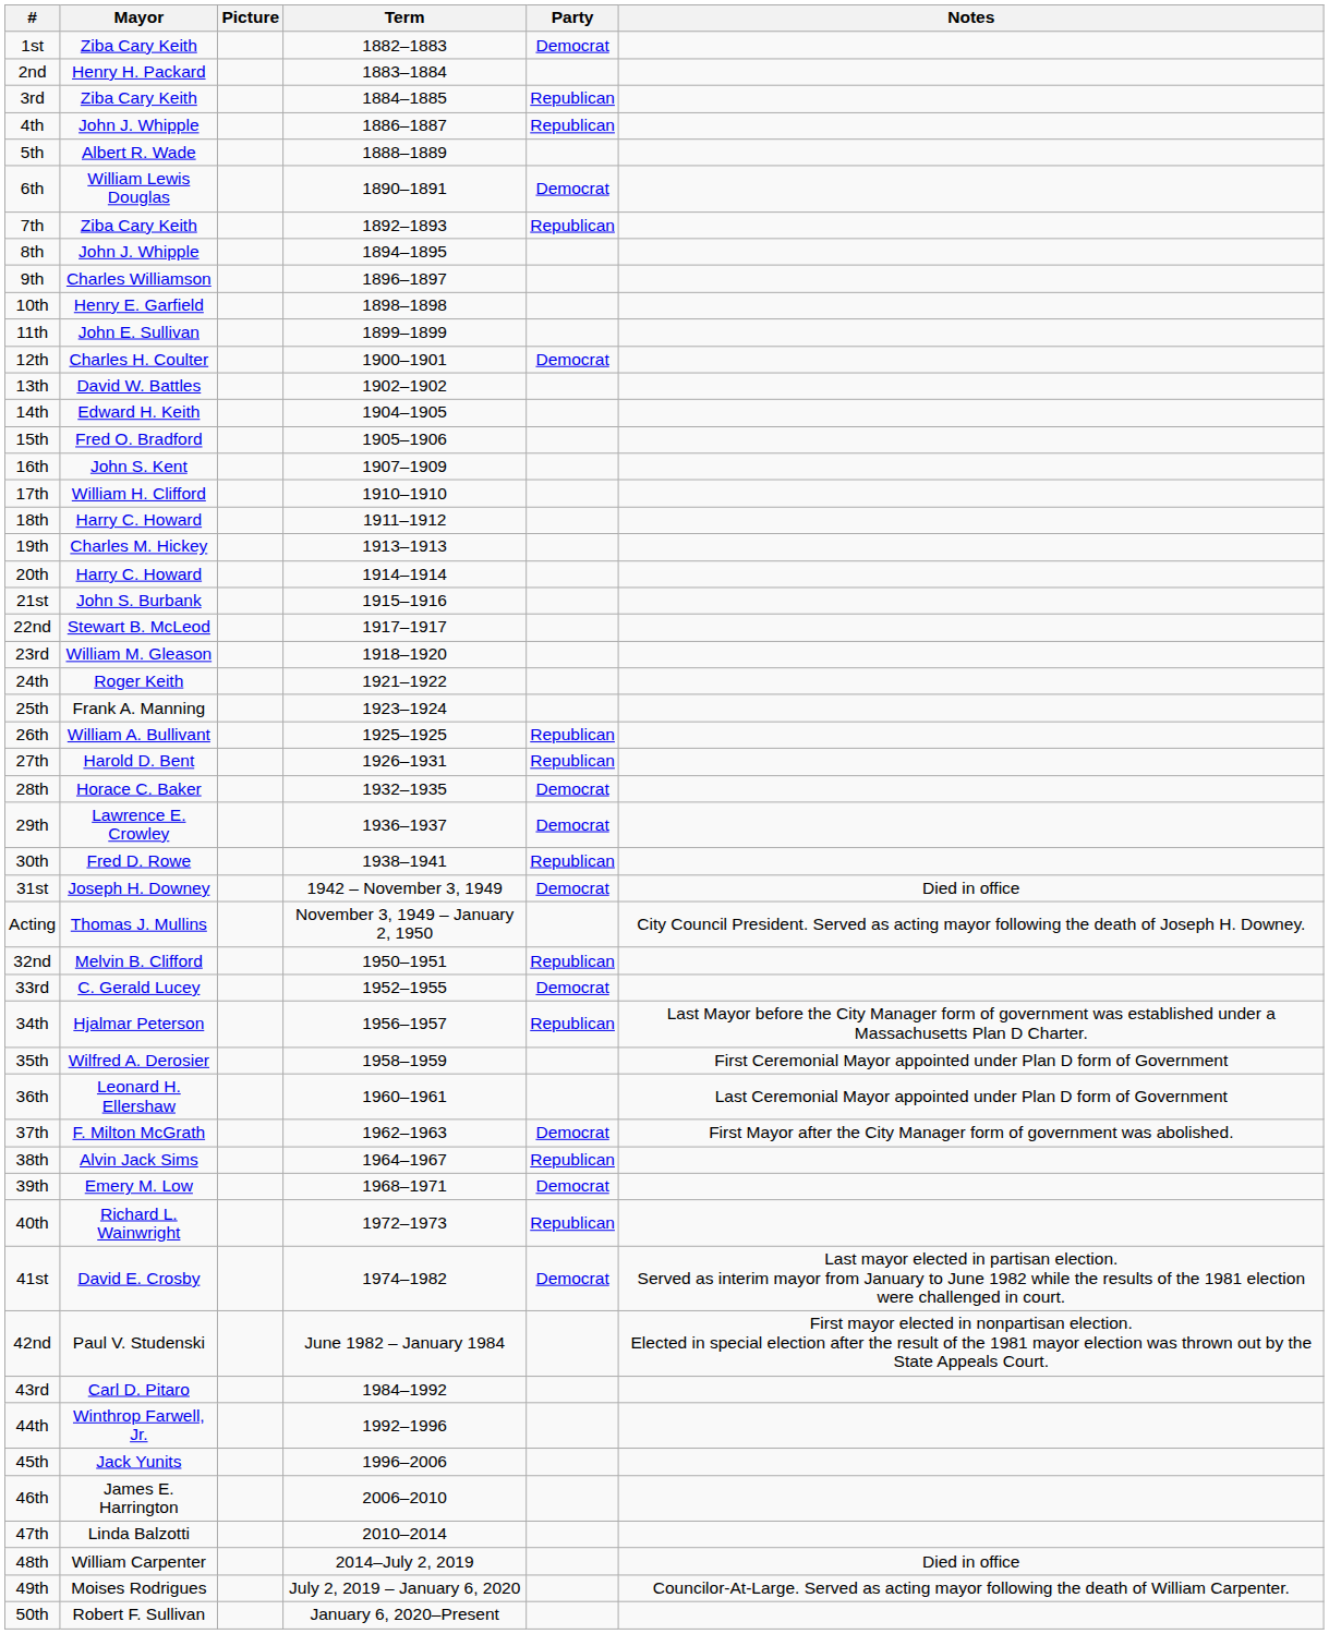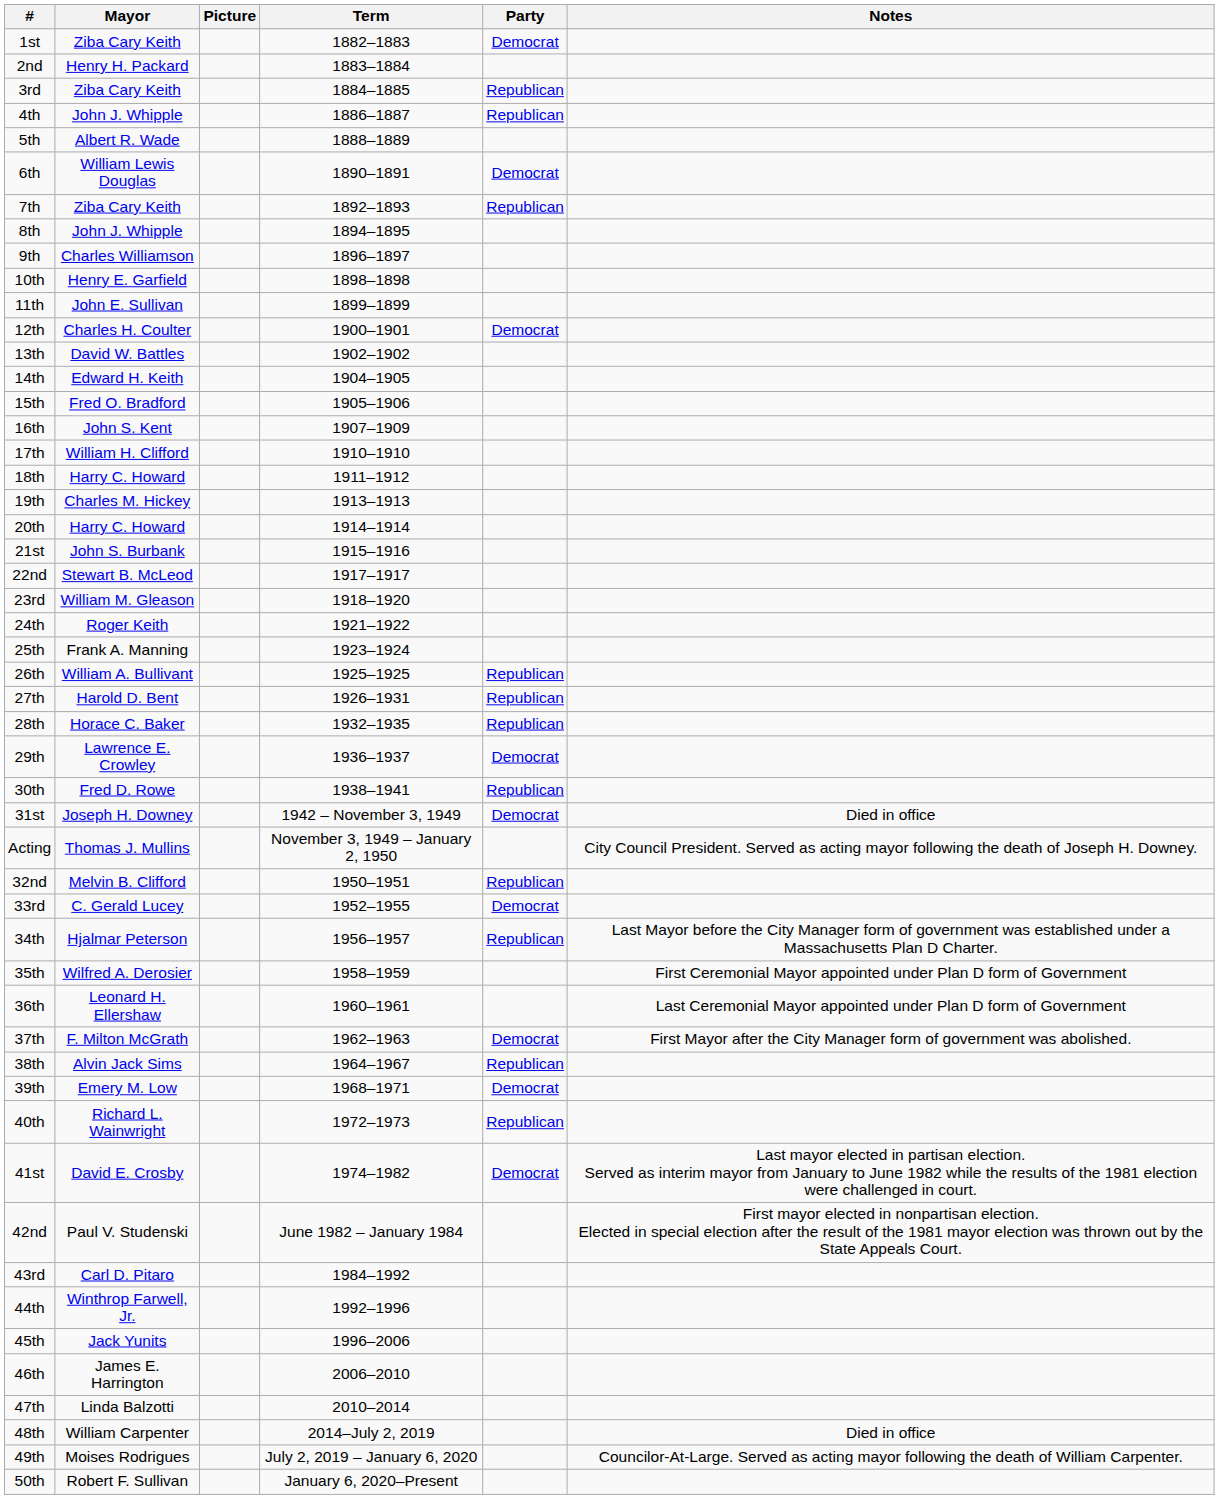28th | Party: Democrat -> Republican
